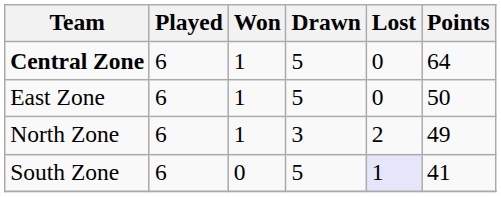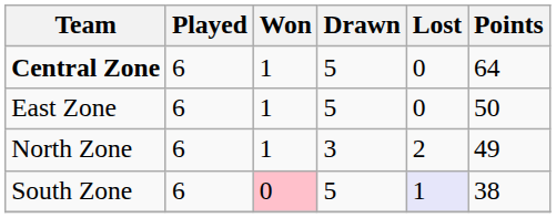South Zone | Won: no background -> pink background
South Zone | Points: 41 -> 38
